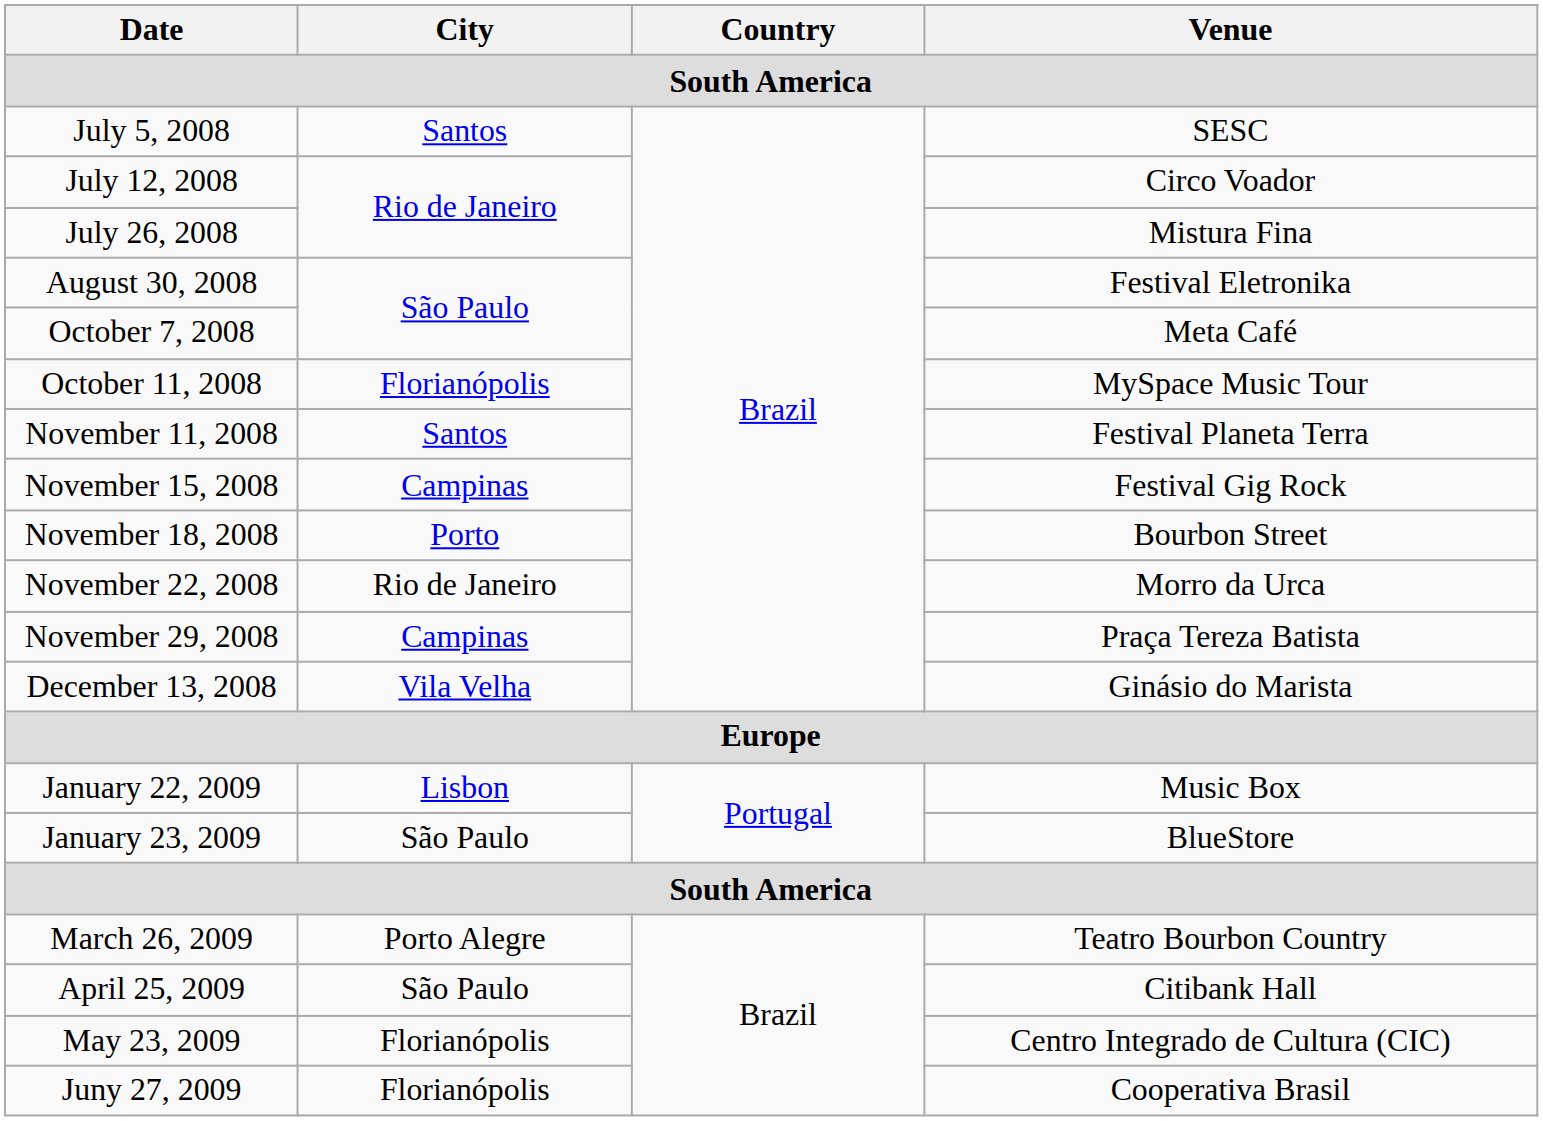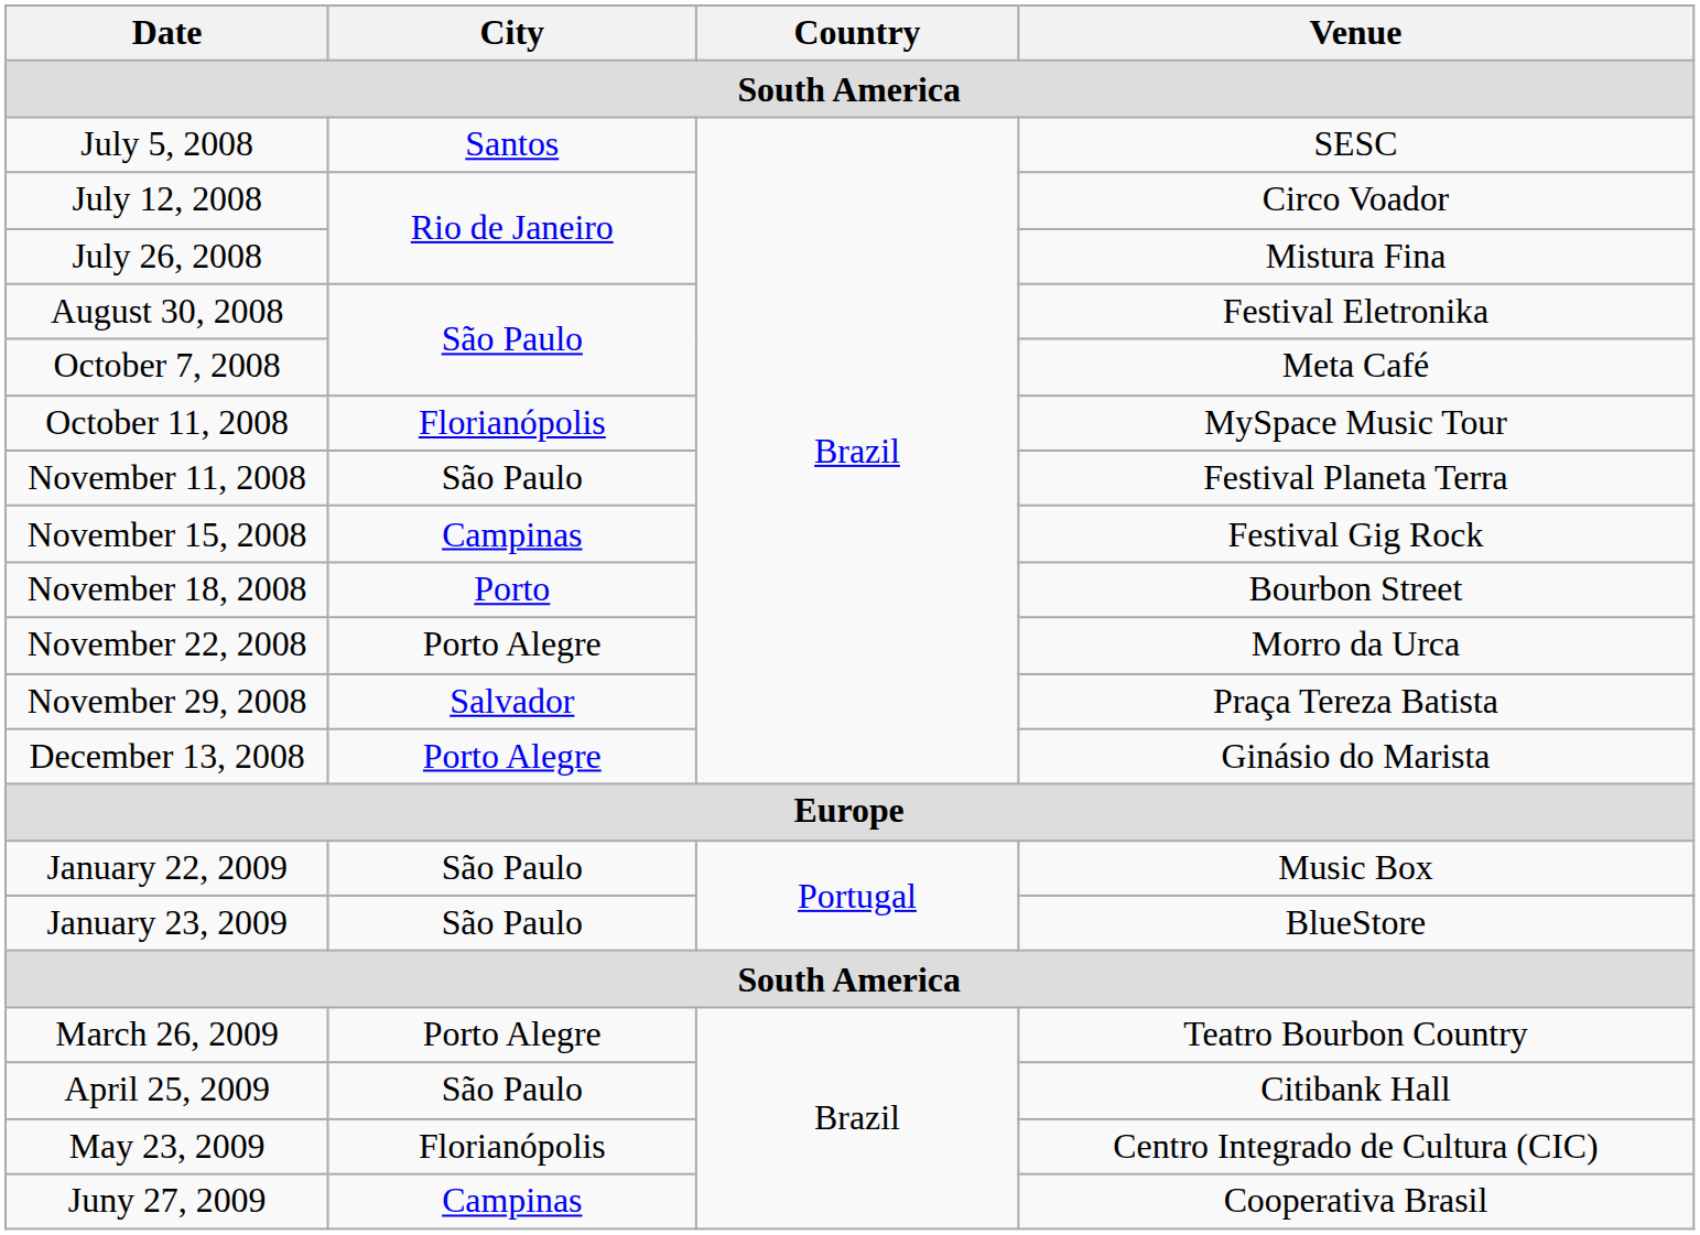November 11, 2008 | City: Santos -> São Paulo
November 22, 2008 | City: Rio de Janeiro -> Porto Alegre
November 29, 2008 | City: Campinas -> Salvador
December 13, 2008 | City: Vila Velha -> Porto Alegre
January 22, 2009 | City: Lisbon -> São Paulo
Juny 27, 2009 | City: Florianópolis -> Campinas
